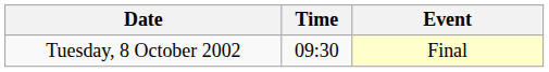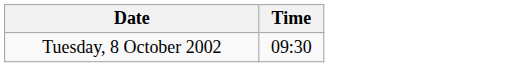- column: Event | Final
